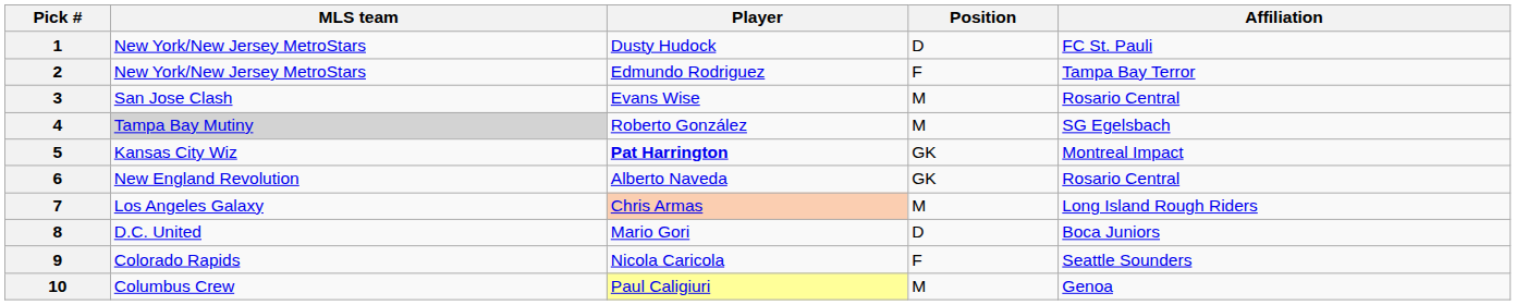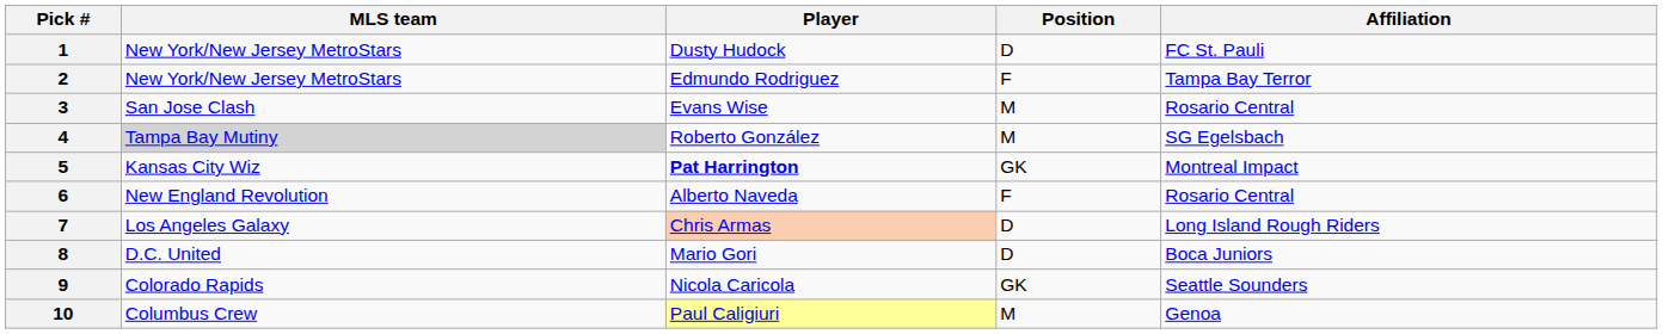6 | Position: GK -> F
7 | Position: M -> D
9 | Position: F -> GK
